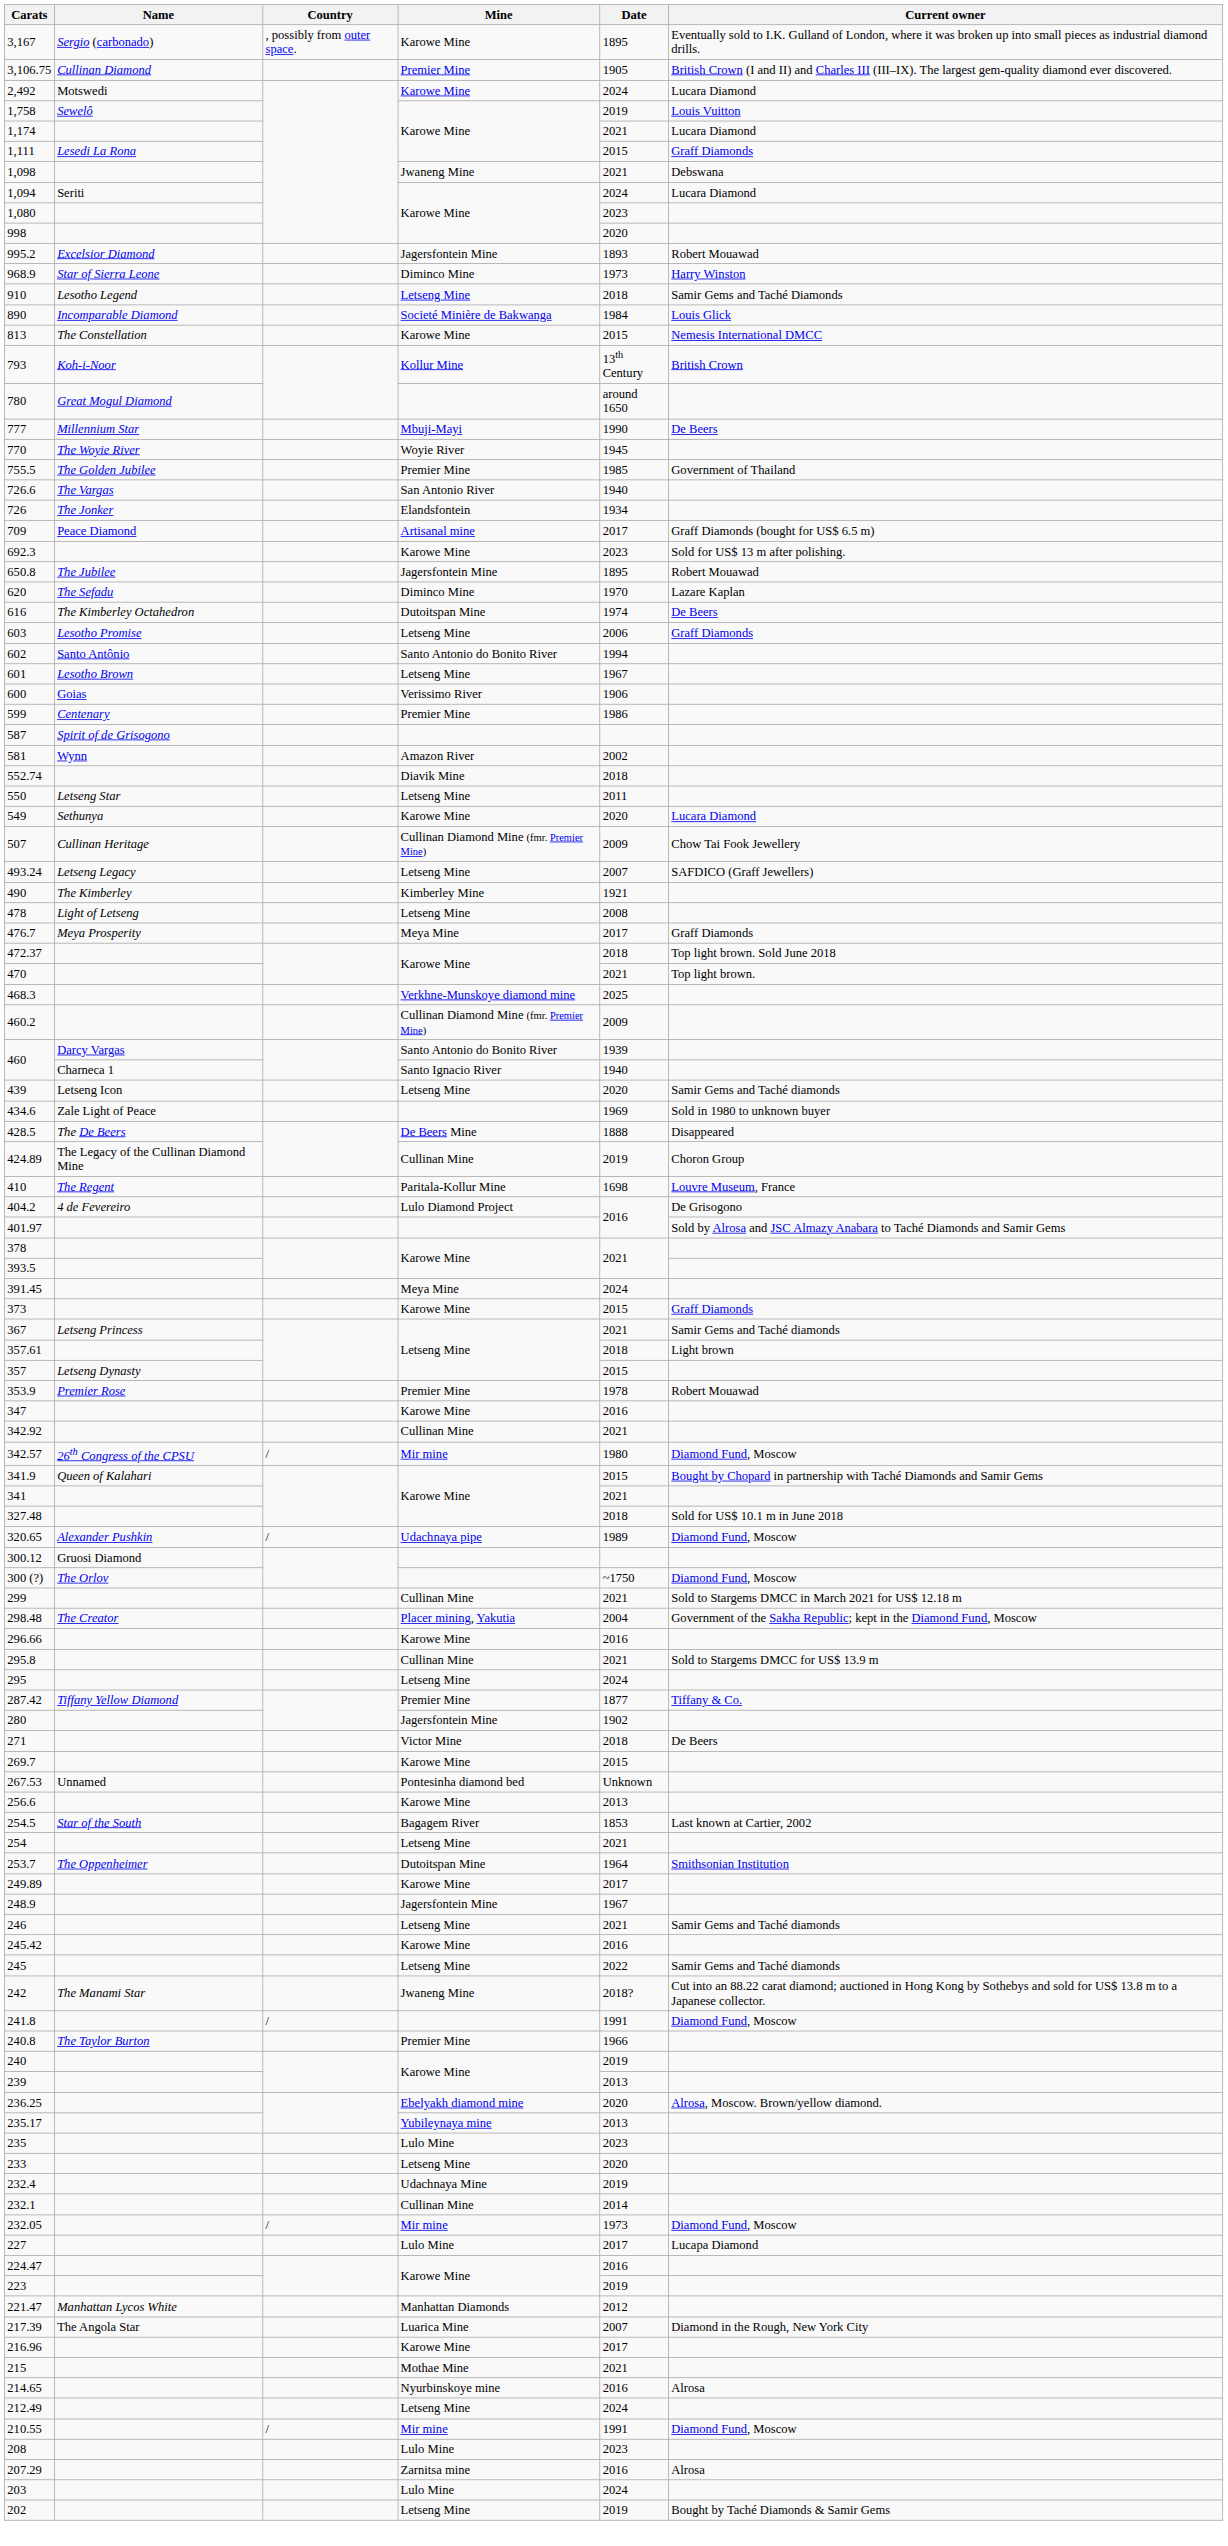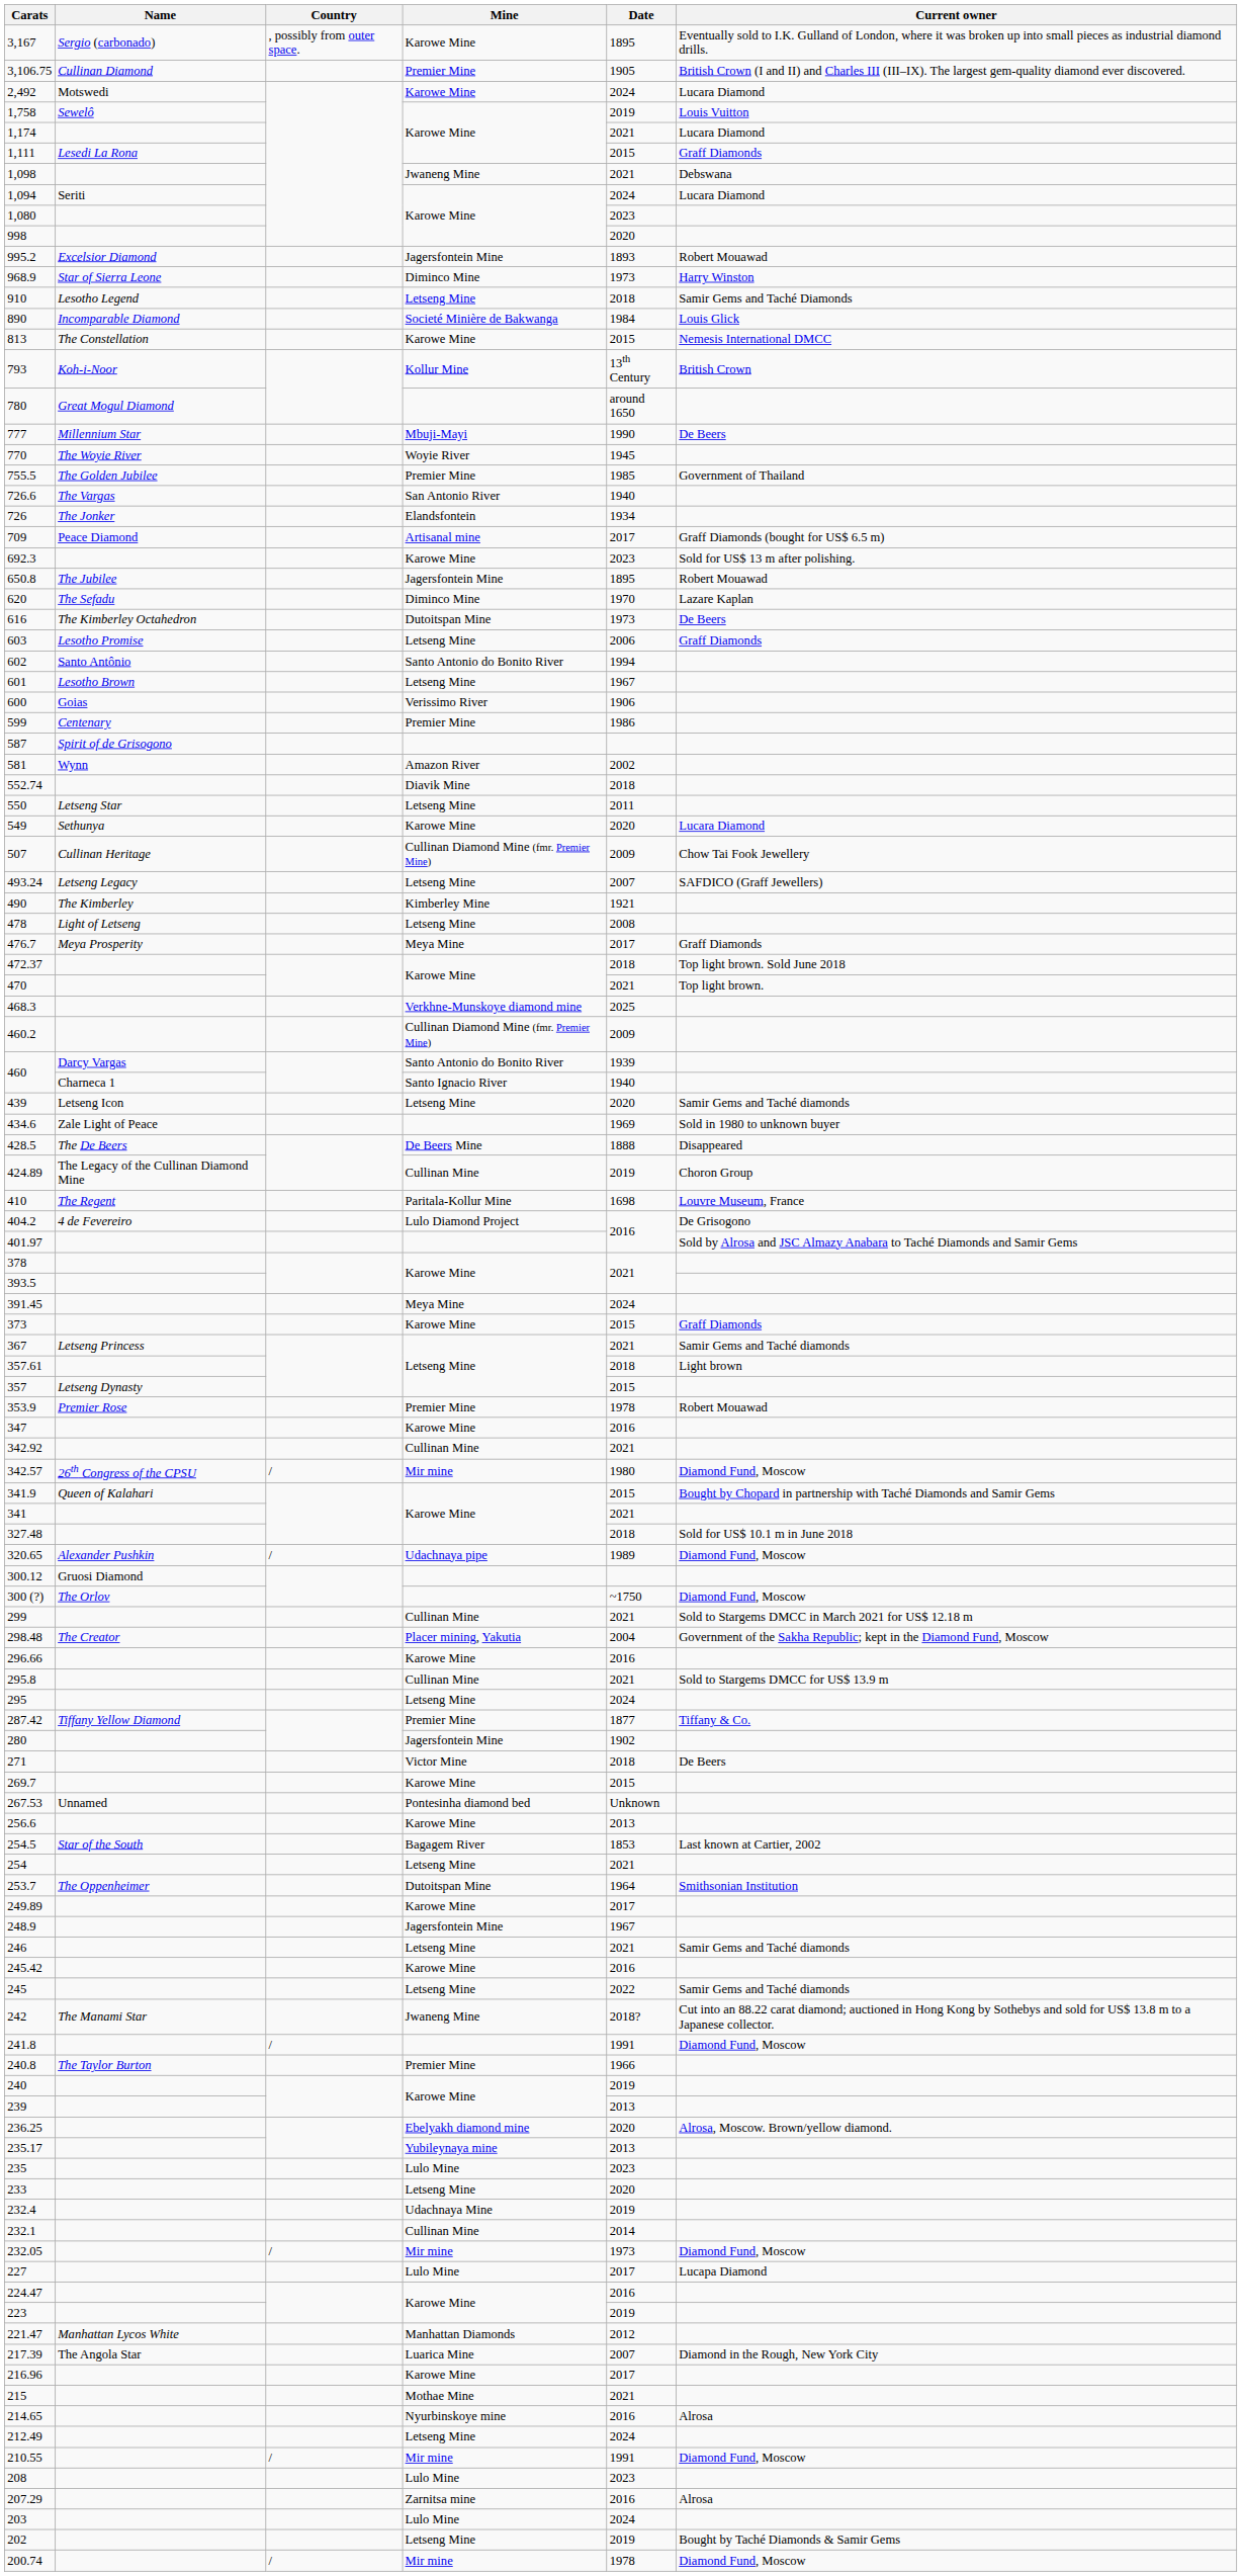616 | Date: 1974 -> 1973
+ row: 200.74 | / | Mir mine | 1978 | Diamond Fund, Moscow
